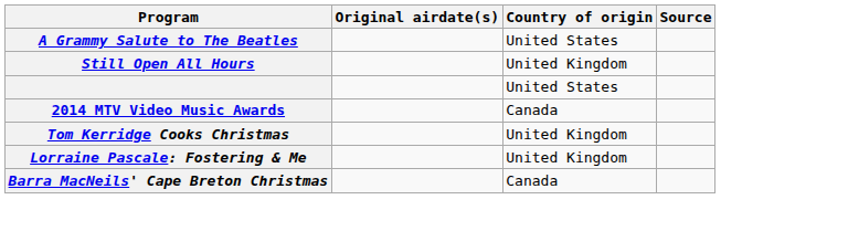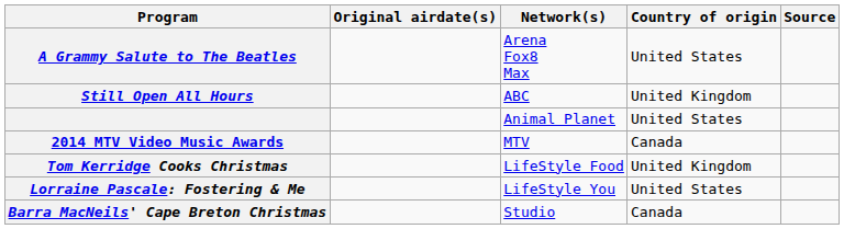+ column: Network(s) | Arena Fox8 Max | ABC | Animal Planet | MTV | LifeStyle Food | LifeStyle You | Studio
Lorraine Pascale: Fostering & Me | Country of origin: United Kingdom -> United States
